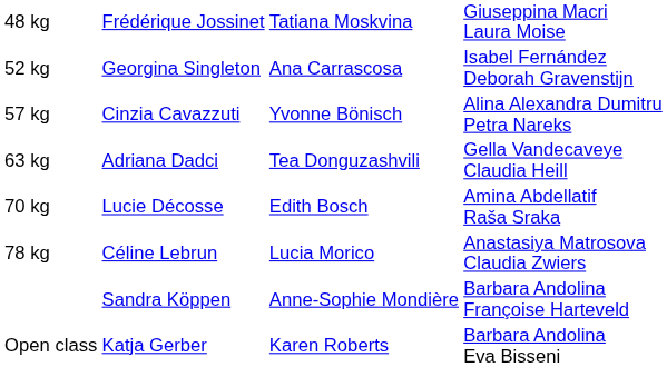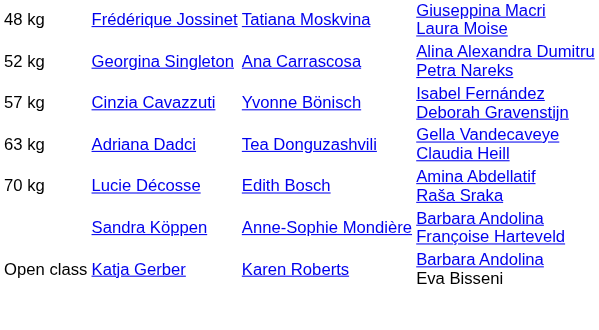52 kg | column 4: Isabel Fernández Deborah Gravenstijn -> Alina Alexandra Dumitru Petra Nareks
57 kg | column 4: Alina Alexandra Dumitru Petra Nareks -> Isabel Fernández Deborah Gravenstijn
- row: 78 kg | Céline Lebrun | Lucia Morico | Anastasiya Matrosova Claudia Zwiers
